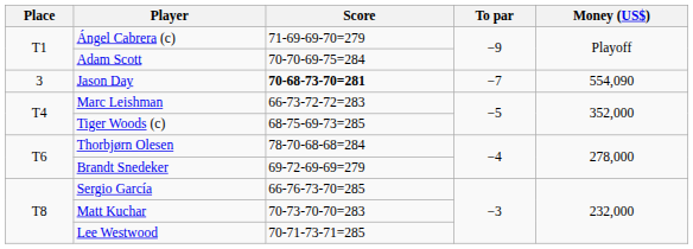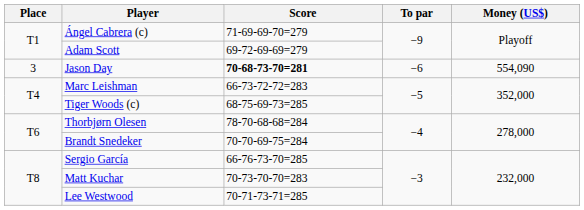Adam Scott | Score: 70-70-69-75=284 -> 69-72-69-69=279
Jason Day | To par: −7 -> −6
Brandt Snedeker | Score: 69-72-69-69=279 -> 70-70-69-75=284
